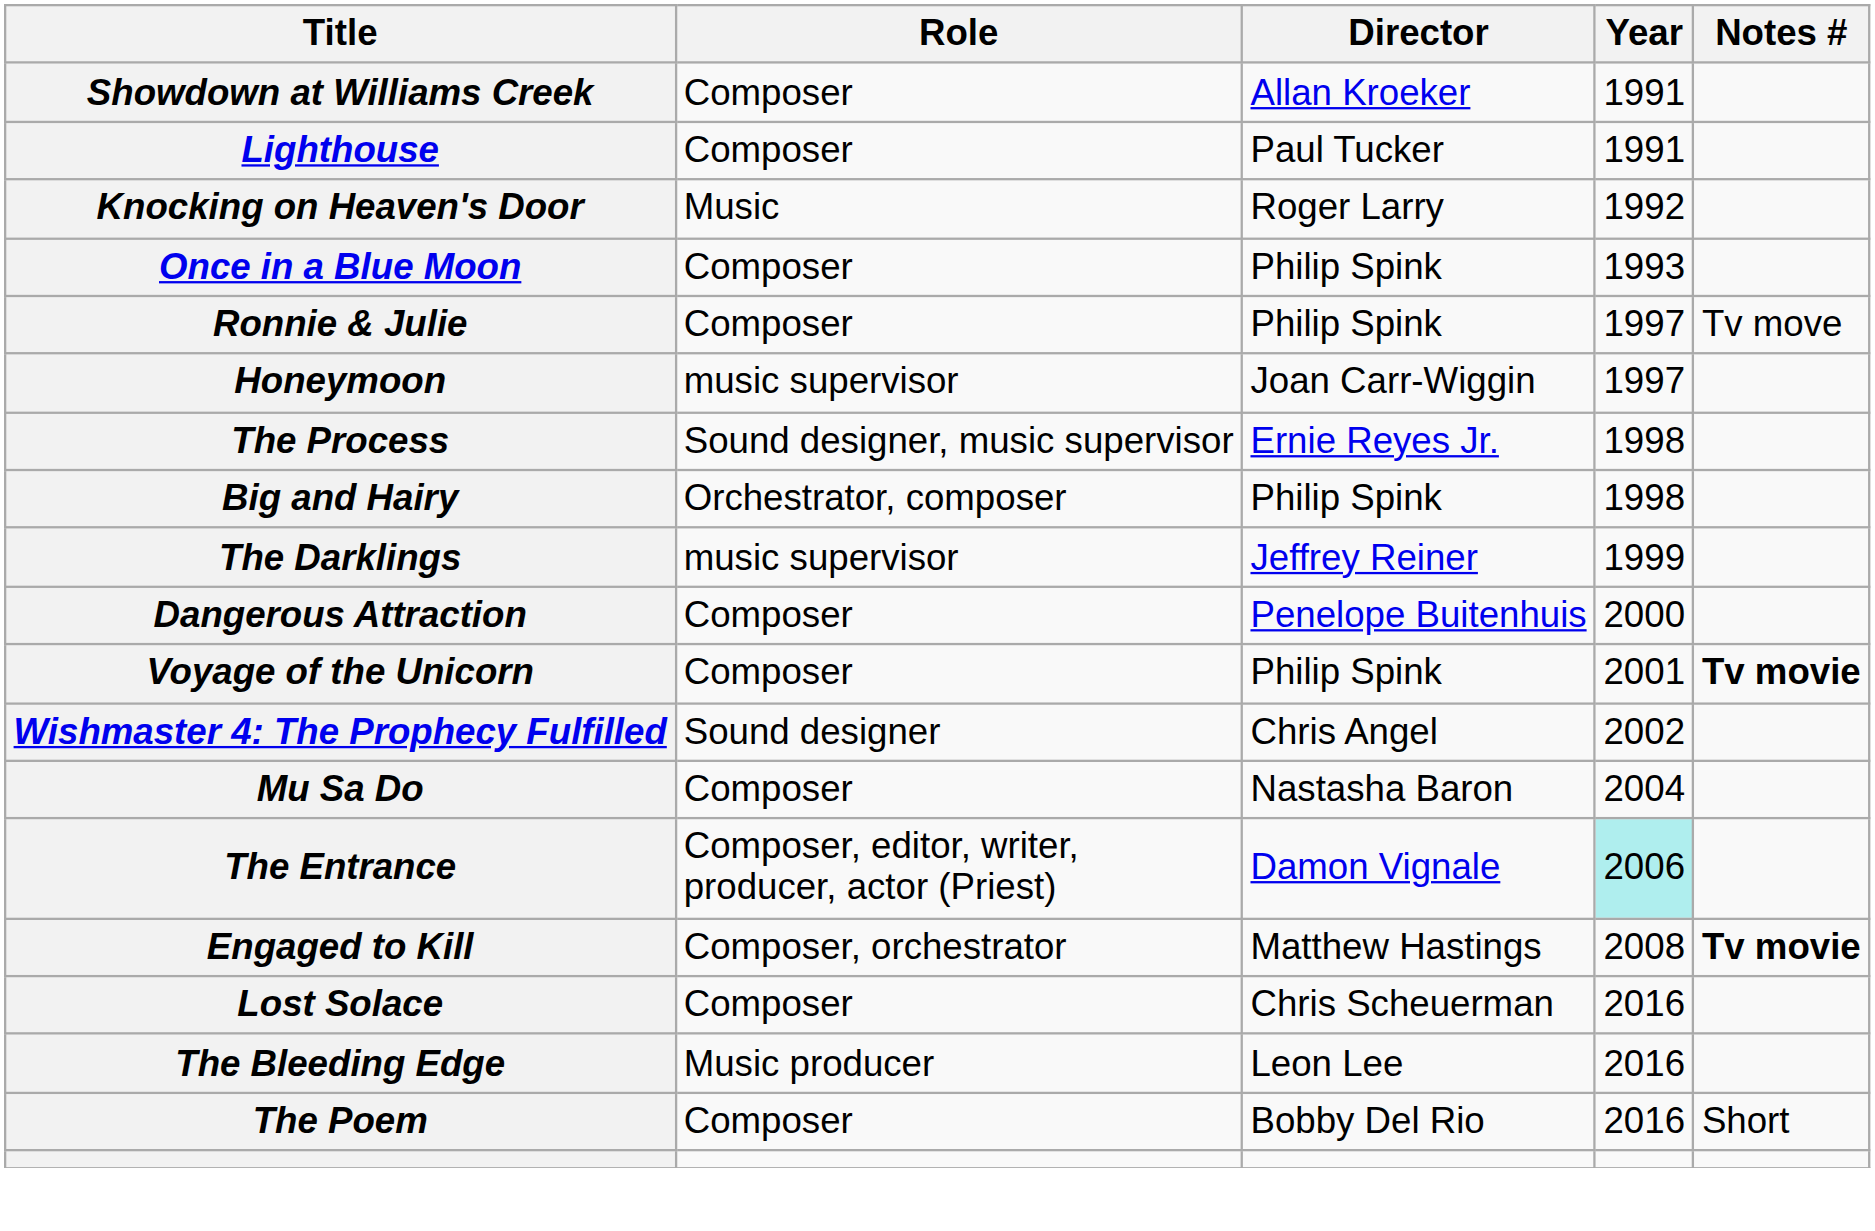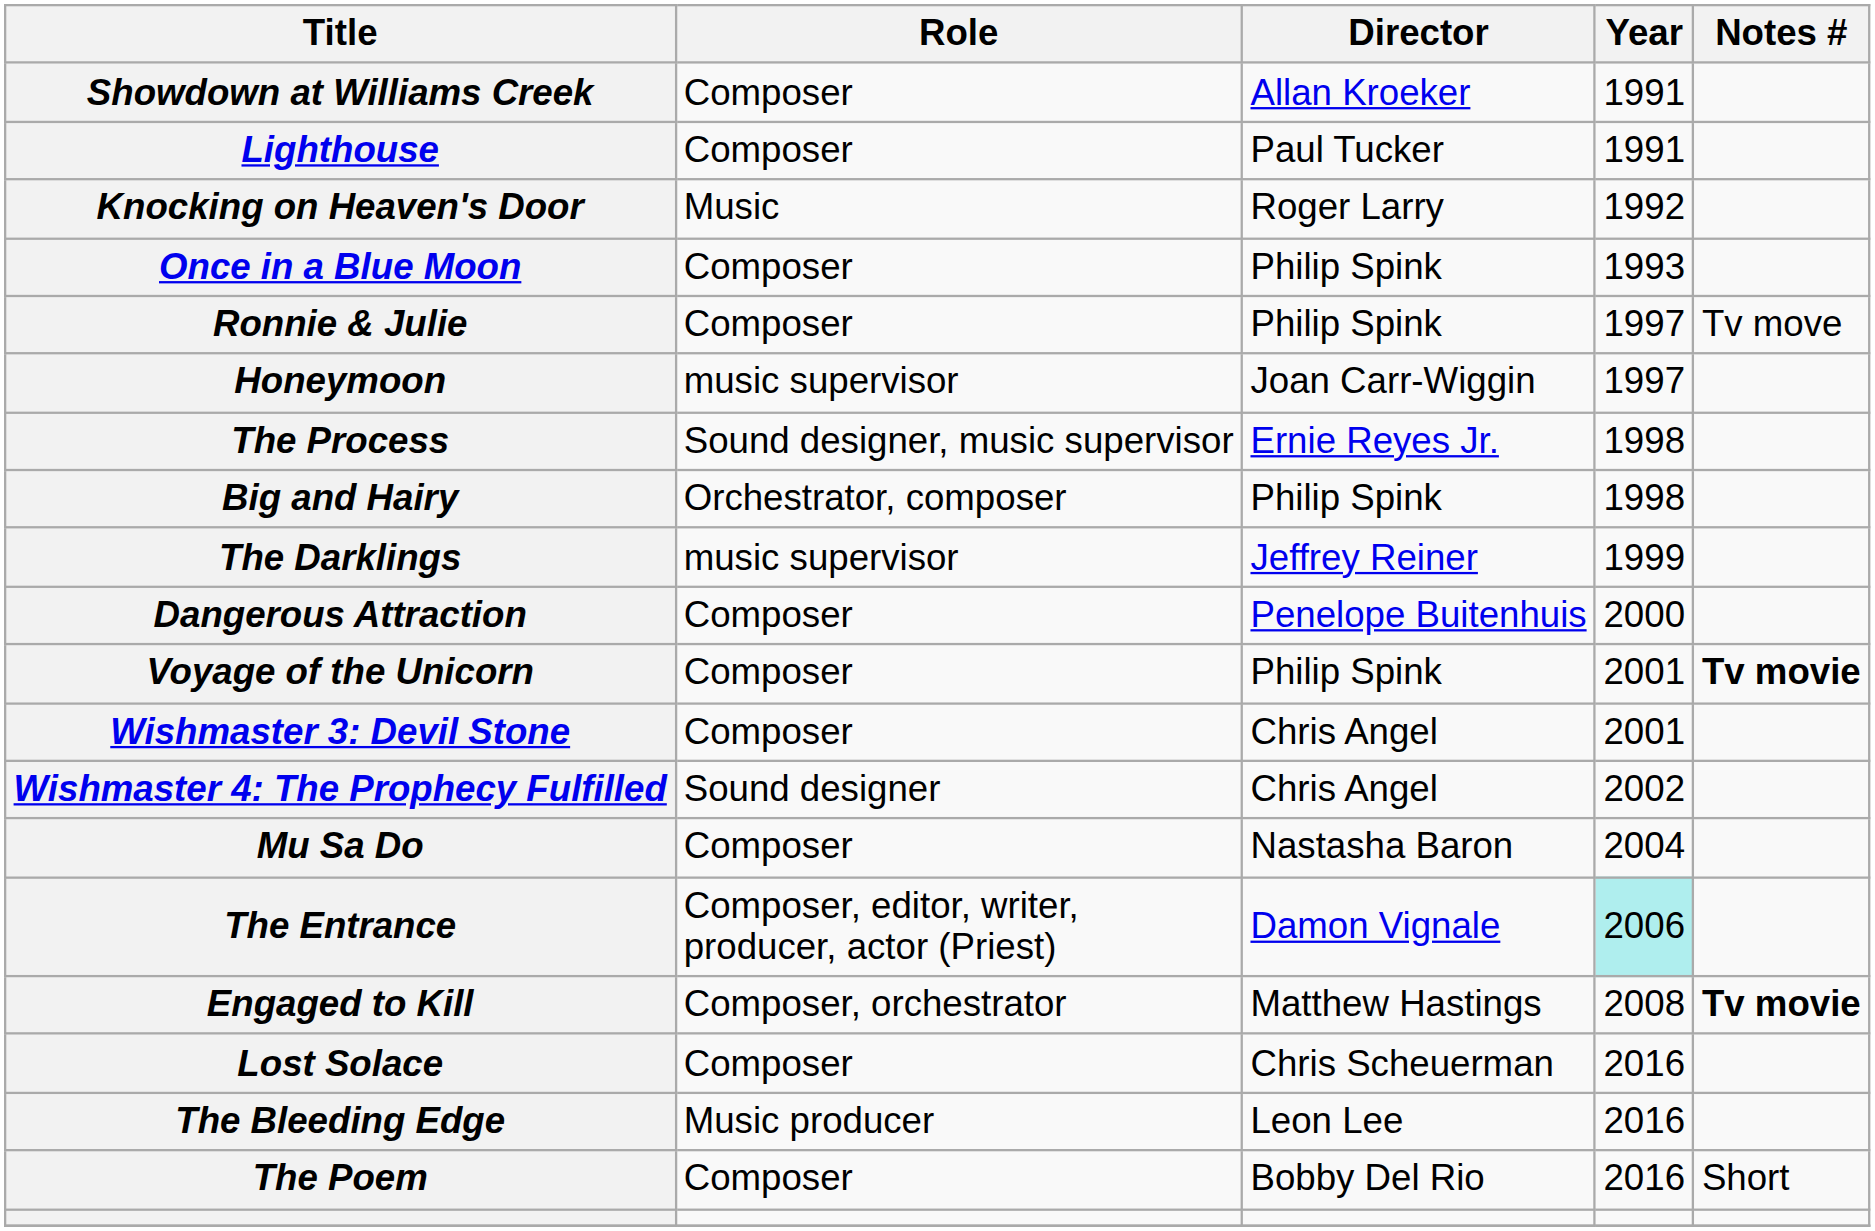+ row: Wishmaster 3: Devil Stone | Composer | Chris Angel | 2001
